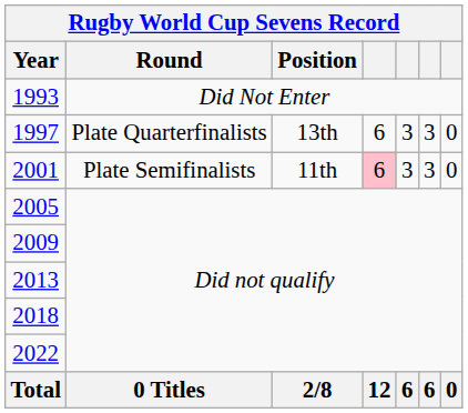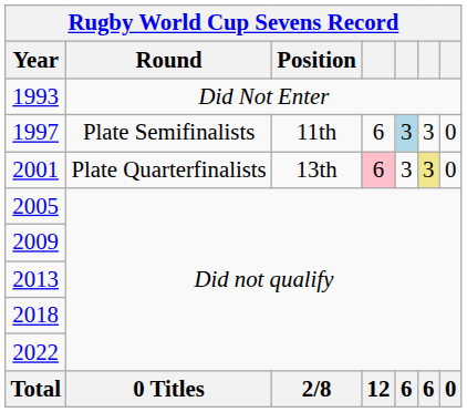1997 | Round: Plate Quarterfinalists -> Plate Semifinalists
1997 | Position: 13th -> 11th
1997 | column 5: no background -> lightblue background
2001 | Round: Plate Semifinalists -> Plate Quarterfinalists
2001 | Position: 11th -> 13th
2001 | column 6: no background -> khaki background
